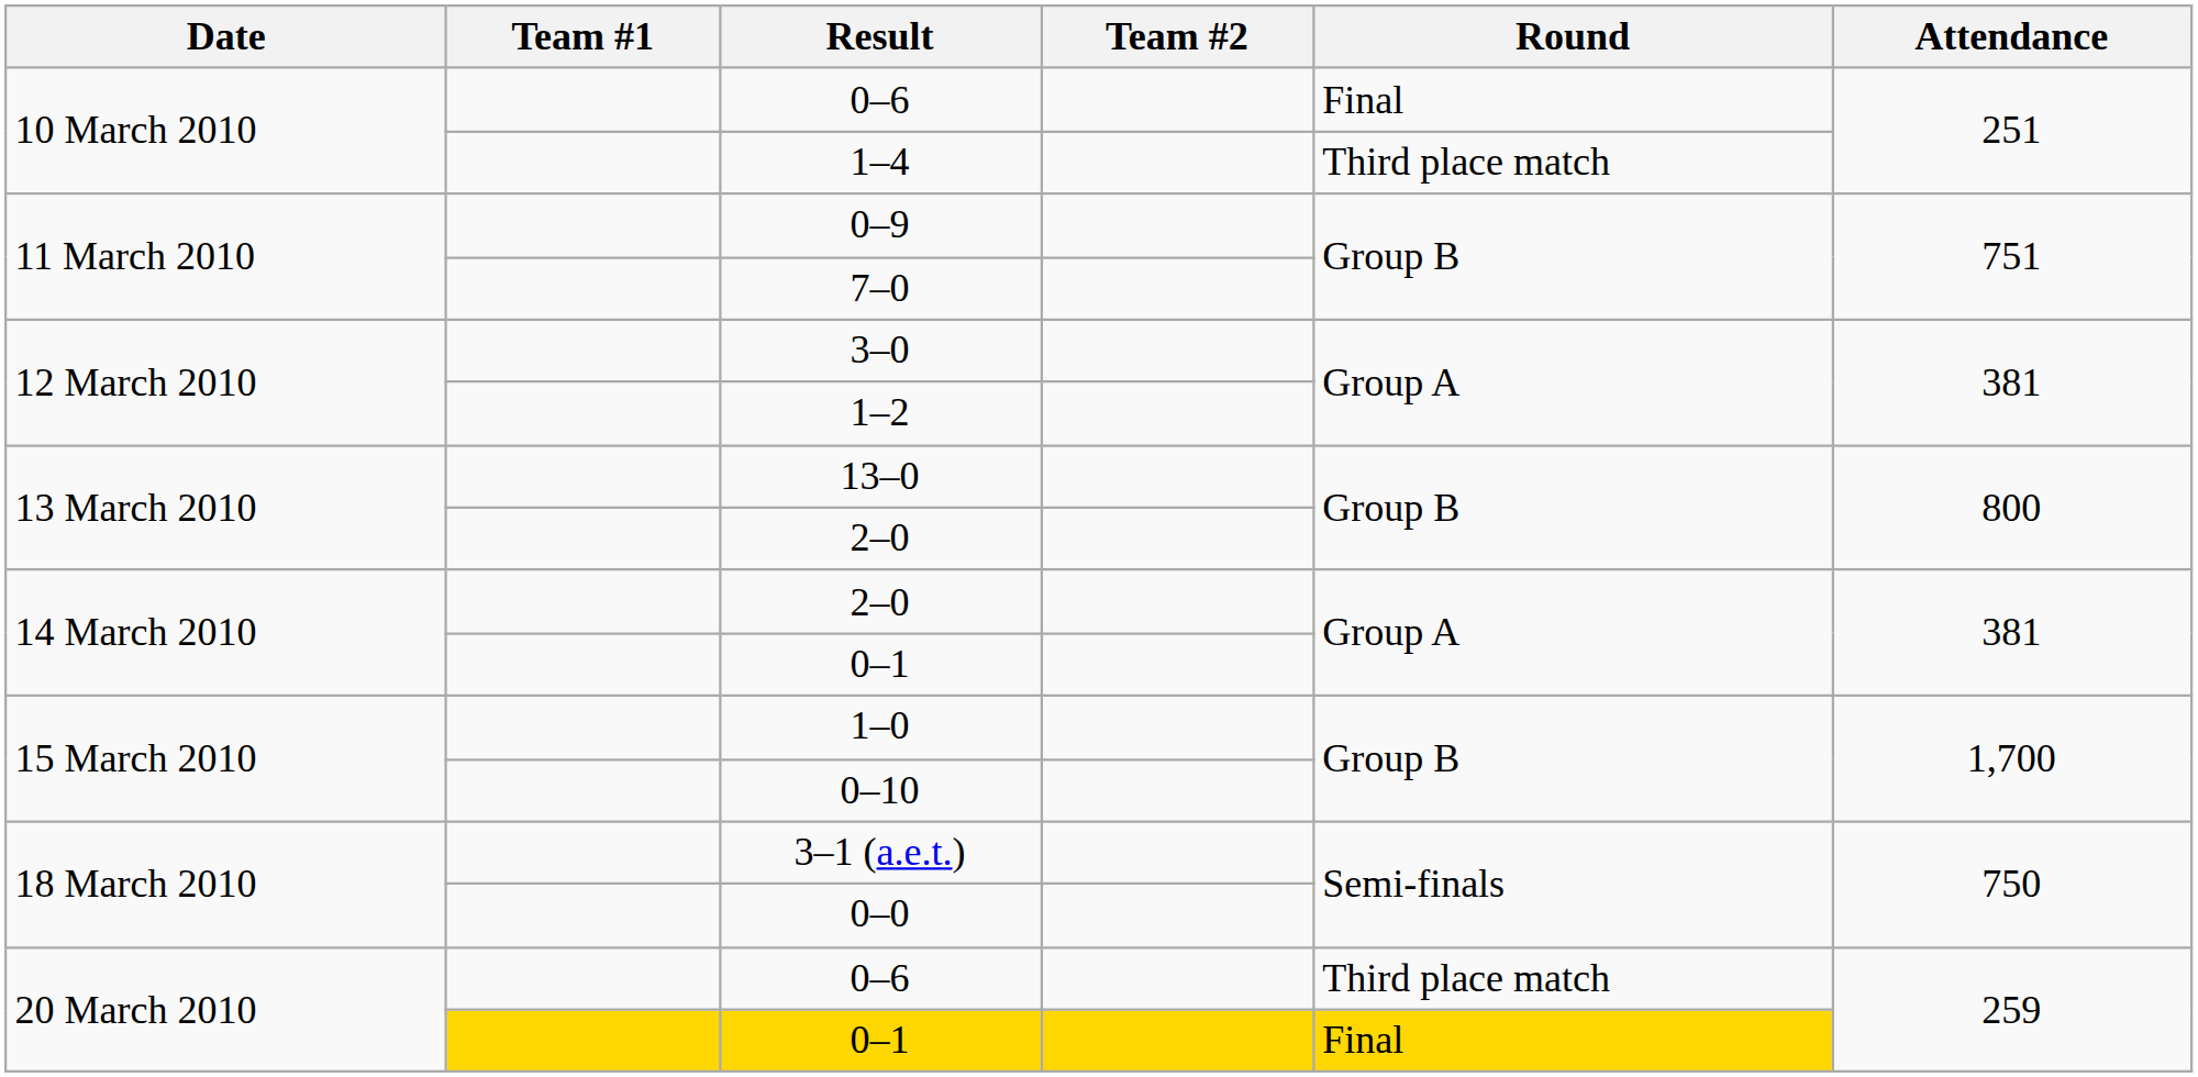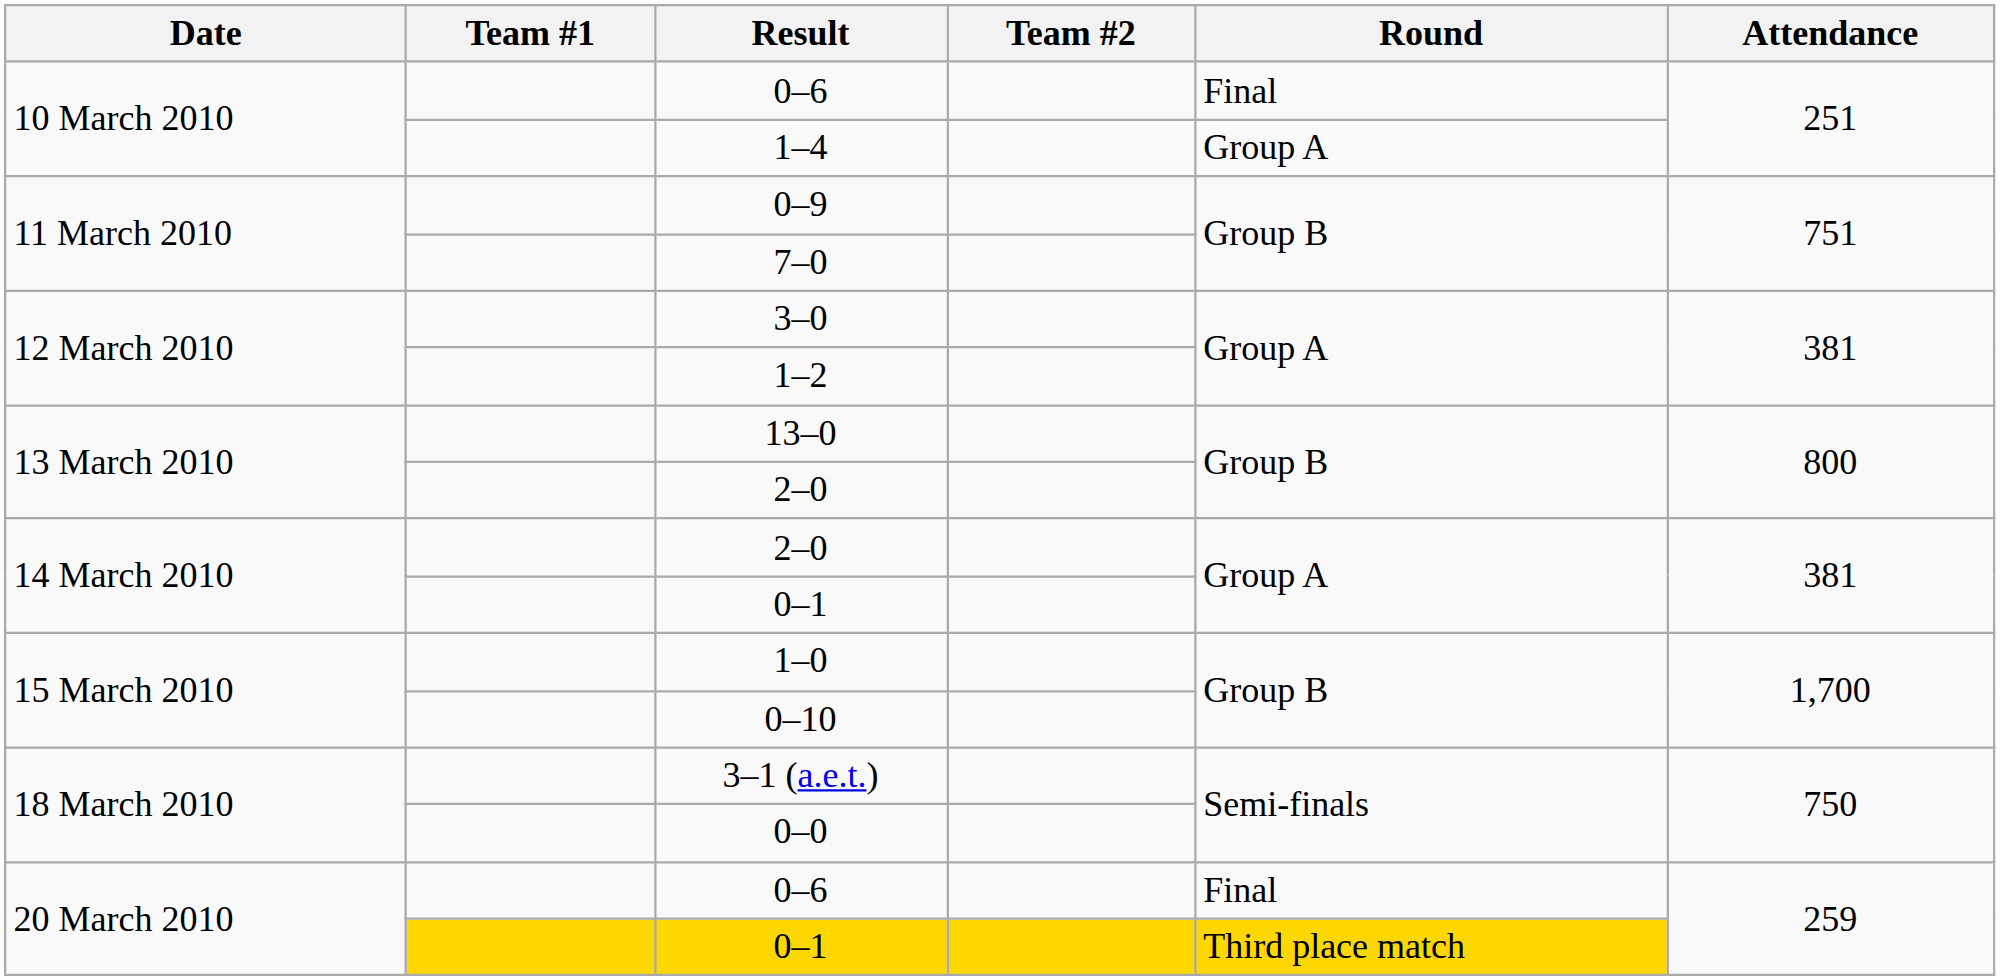1–4 | Round: Third place match -> Group A
20 March 2010 / 0–6 | Round: Third place match -> Final
20 March 2010 / 0–1 | Round: Final -> Third place match
